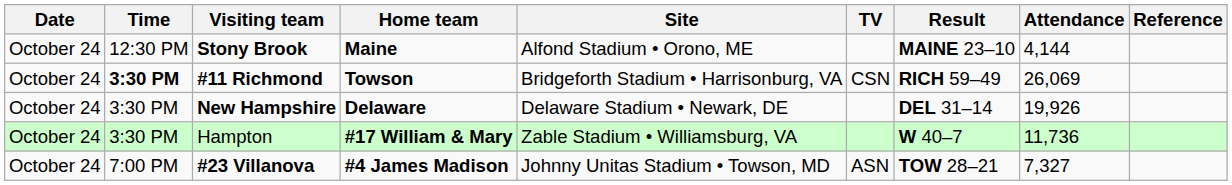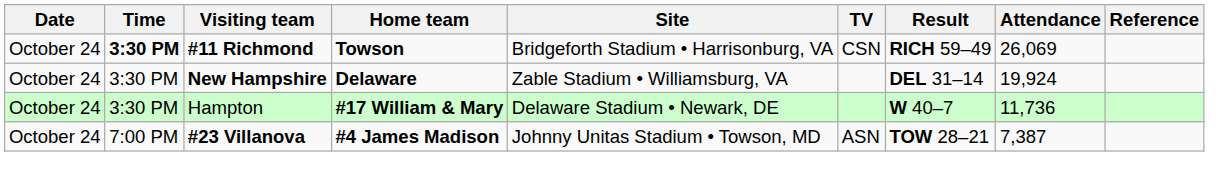- row: October 24 | 12:30 PM | Stony Brook | Maine | Alfond Stadium • Orono, ME | MAINE 23–10 | 4,144
New Hampshire | Site: Delaware Stadium • Newark, DE -> Zable Stadium • Williamsburg, VA
New Hampshire | Attendance: 19,926 -> 19,924
Hampton | Site: Zable Stadium • Williamsburg, VA -> Delaware Stadium • Newark, DE
#23 Villanova | Attendance: 7,327 -> 7,387
